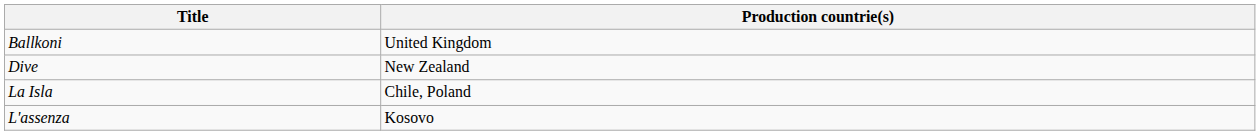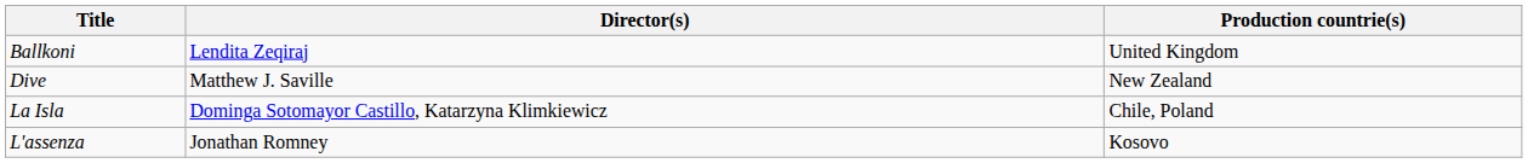+ column: Director(s) | Lendita Zeqiraj | Matthew J. Saville | Dominga Sotomayor Castillo, Katarzyna Klimkiewicz | Jonathan Romney
